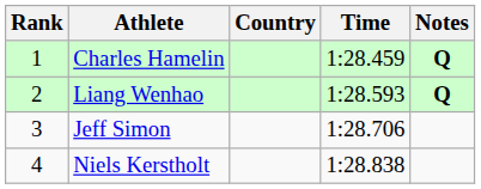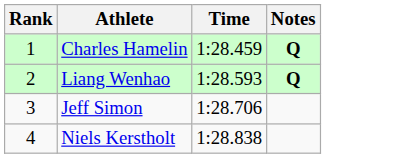- column: Country
